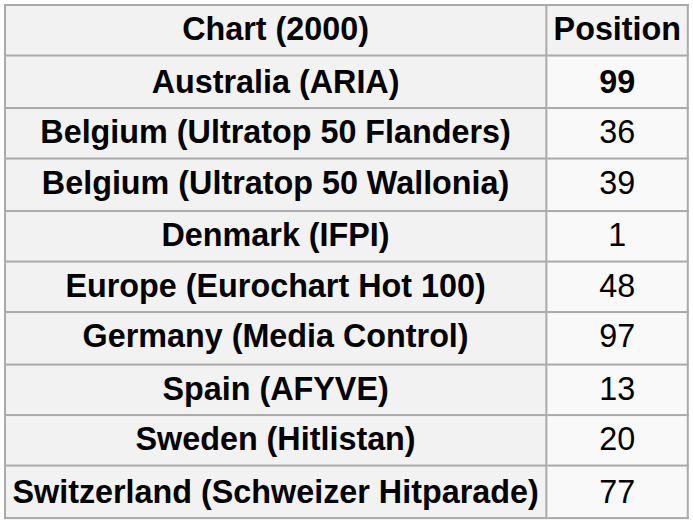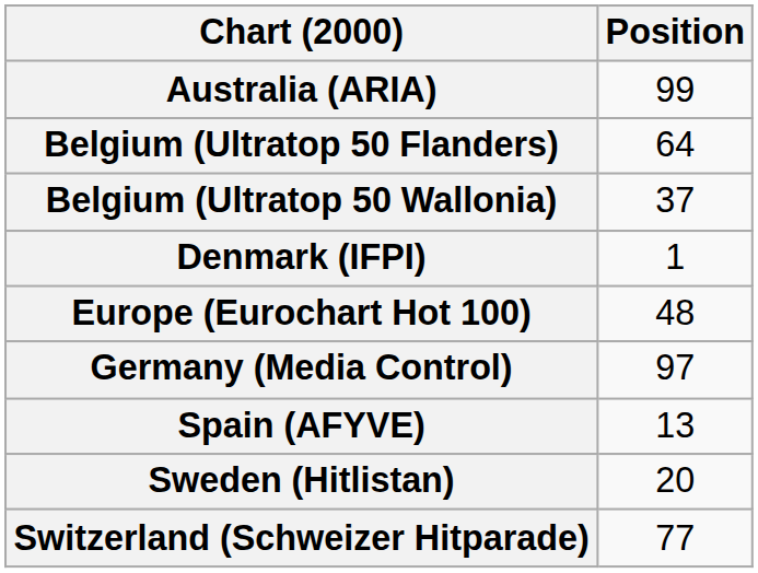Australia (ARIA) | Position: bold -> normal
Belgium (Ultratop 50 Flanders) | Position: 36 -> 64
Belgium (Ultratop 50 Wallonia) | Position: 39 -> 37
